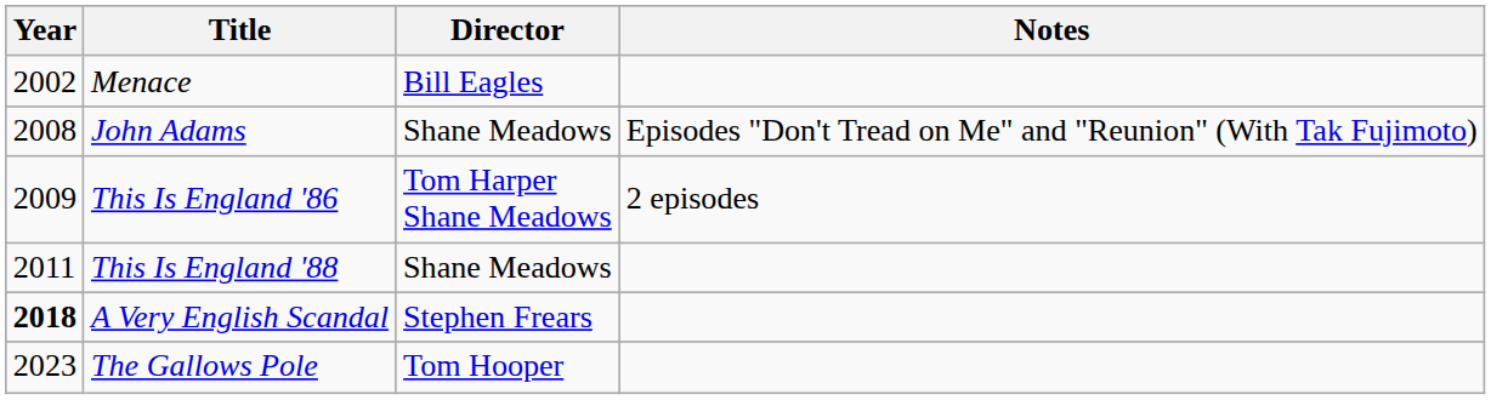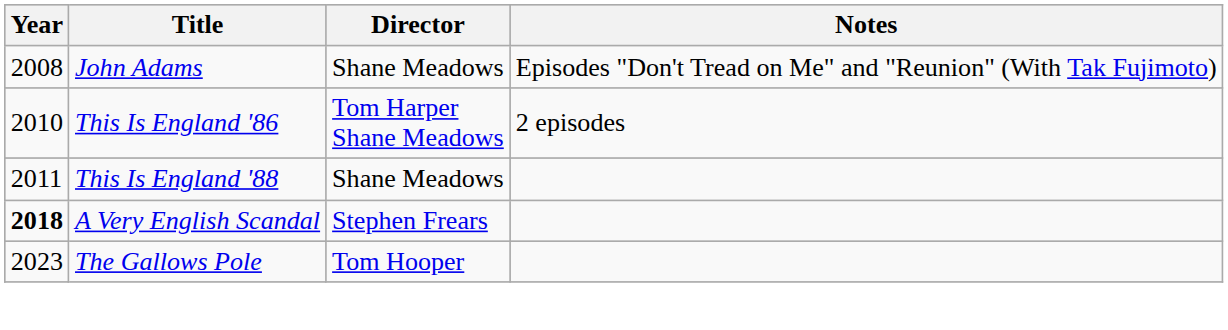- row: 2002 | Menace | Bill Eagles
This Is England '86 | Year: 2009 -> 2010
